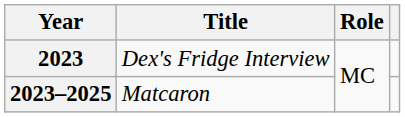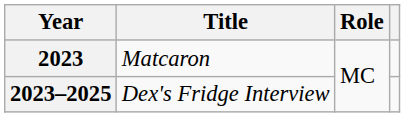2023 | Title: Dex's Fridge Interview -> Matcaron
2023–2025 | Title: Matcaron -> Dex's Fridge Interview
